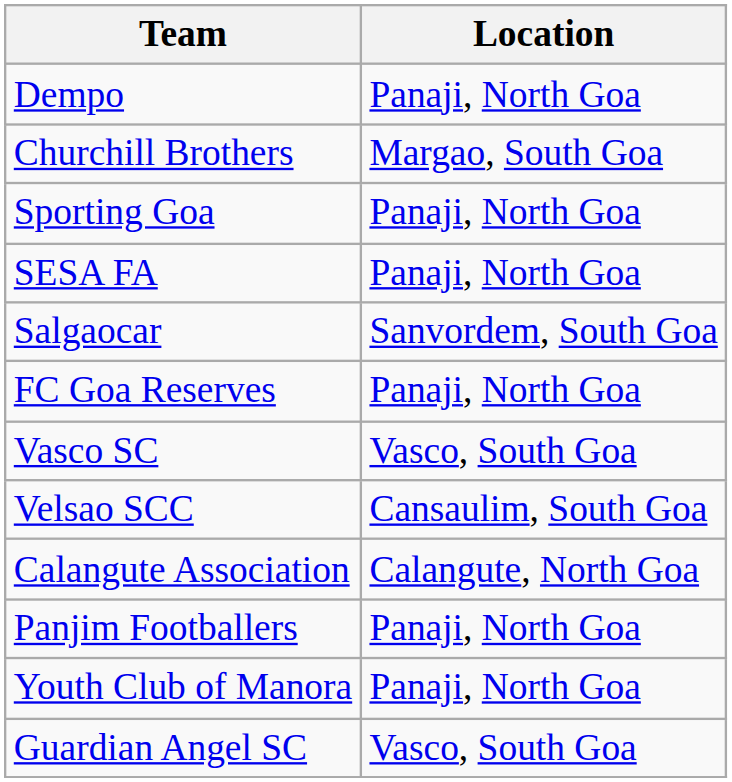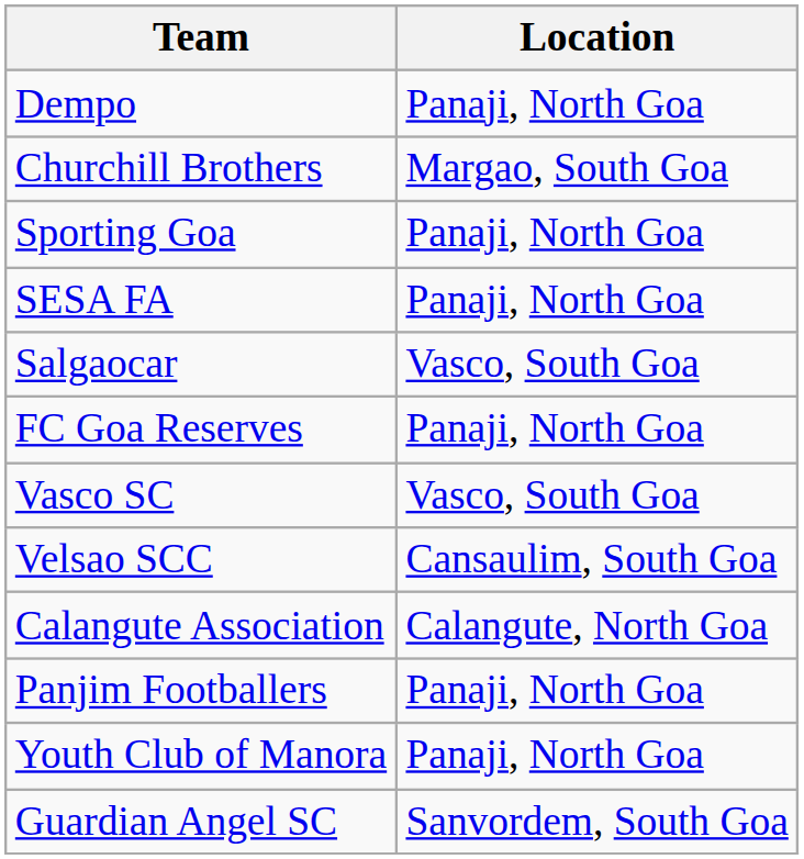Salgaocar | Location: Sanvordem, South Goa -> Vasco, South Goa
Guardian Angel SC | Location: Vasco, South Goa -> Sanvordem, South Goa
